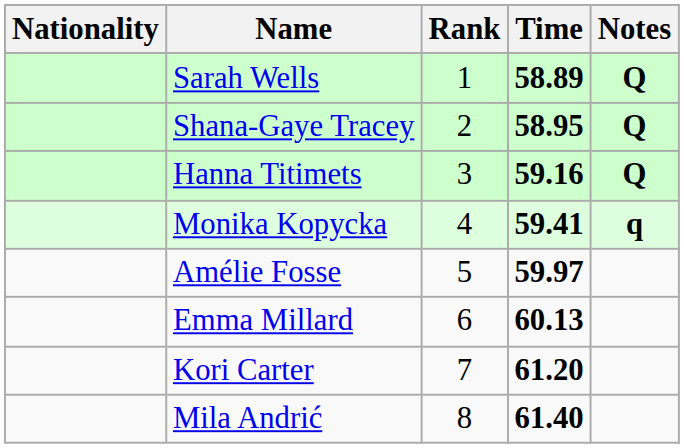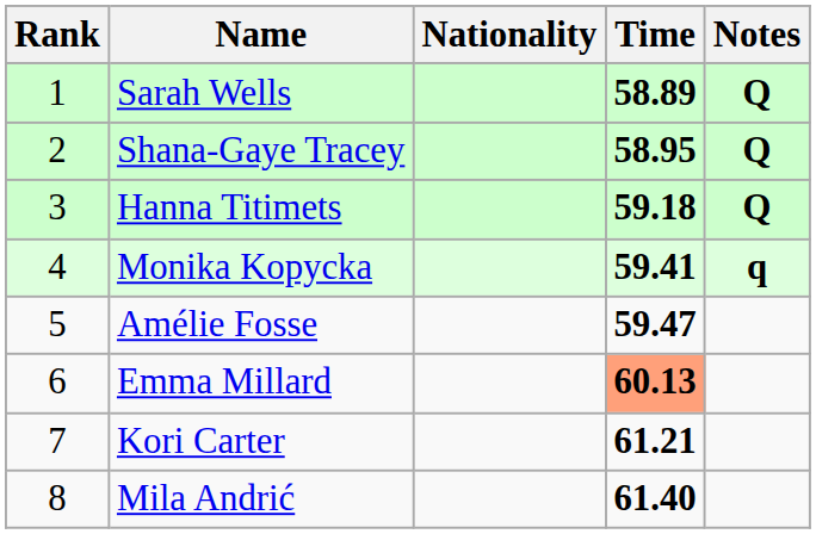columns swapped: Rank <-> Nationality
Hanna Titimets | Time: 59.16 -> 59.18
Amélie Fosse | Time: 59.97 -> 59.47
Emma Millard | Time: no background -> lightsalmon background
Kori Carter | Time: 61.20 -> 61.21
